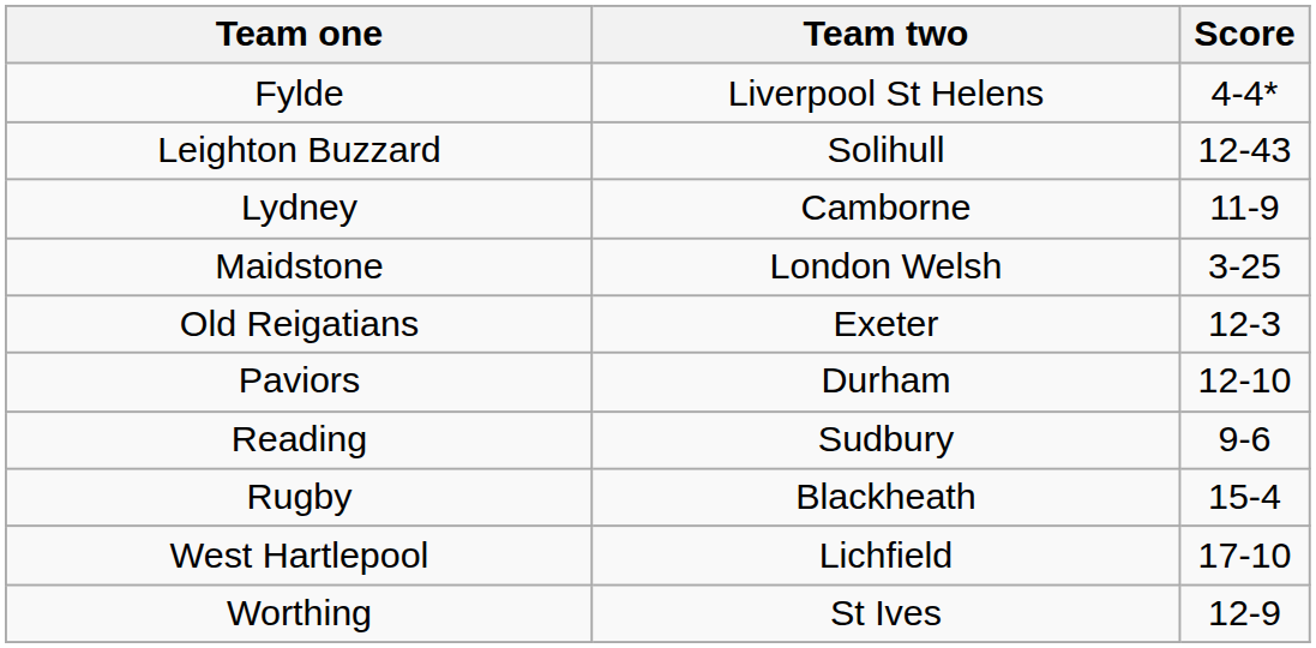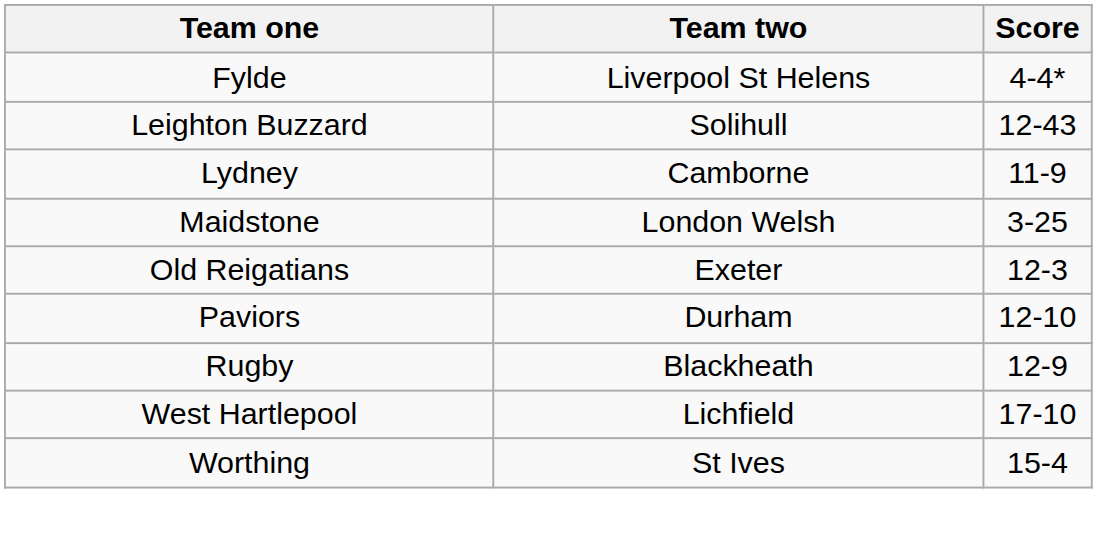- row: Reading | Sudbury | 9-6
Rugby | Score: 15-4 -> 12-9
Worthing | Score: 12-9 -> 15-4
